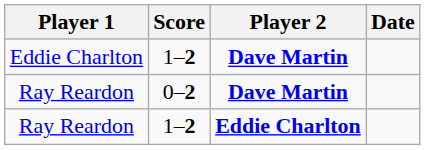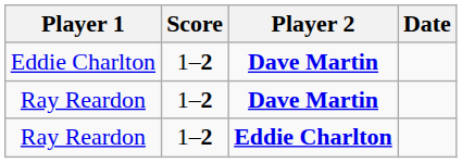Ray Reardon / Dave Martin | Score: 0–2 -> 1–2
